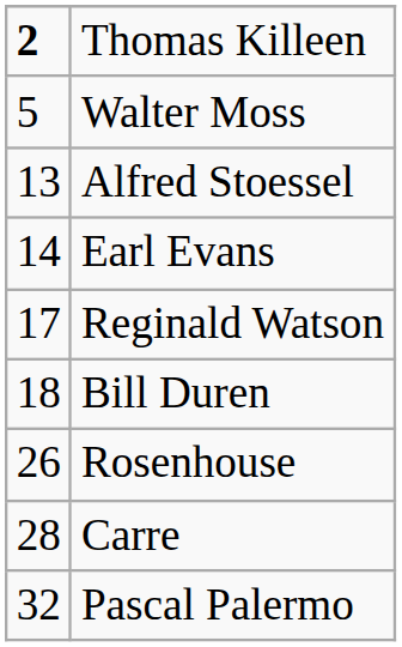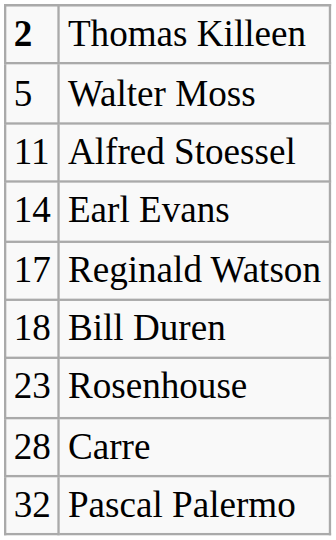Alfred Stoessel | column 1: 13 -> 11
Rosenhouse | column 1: 26 -> 23
